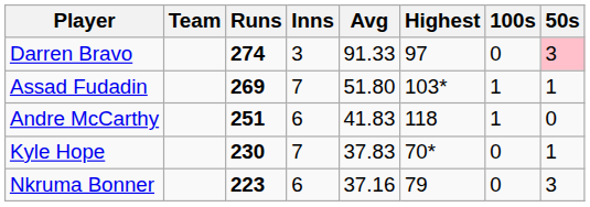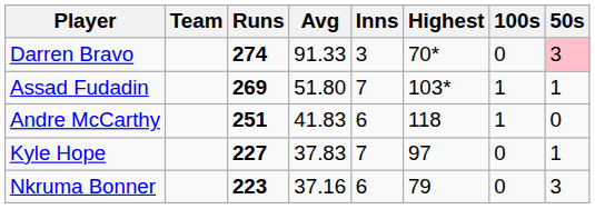columns swapped: Inns <-> Avg
Darren Bravo | Highest: 97 -> 70*
Kyle Hope | Runs: 230 -> 227
Kyle Hope | Highest: 70* -> 97
